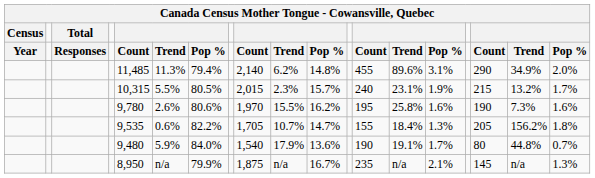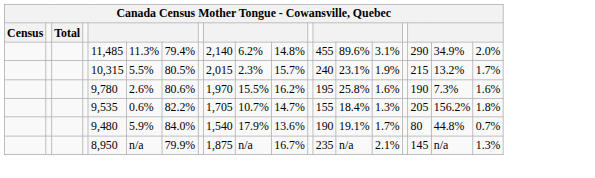- row: Year | Responses | Count | Trend | Pop % | Count | Trend | Pop % | Count | Trend | Pop % | Count | Trend | Pop %
